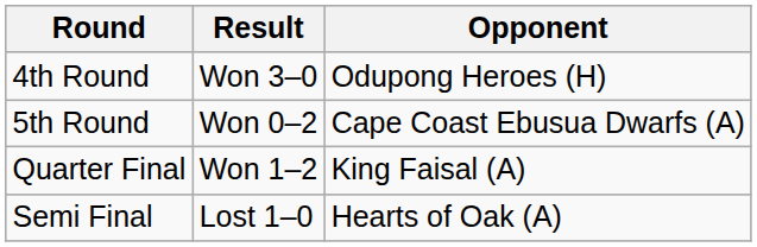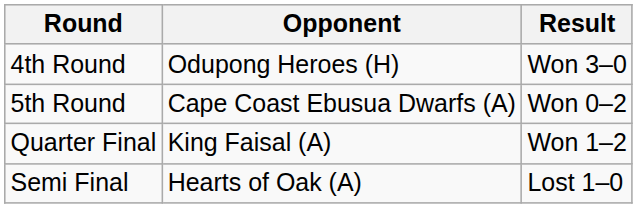columns swapped: Opponent <-> Result
